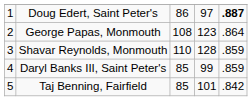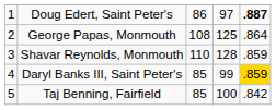George Papas, Monmouth | column 4: 123 -> 125
Daryl Banks III, Saint Peter's | column 5: no background -> gold background
Taj Benning, Fairfield | column 4: 101 -> 100
